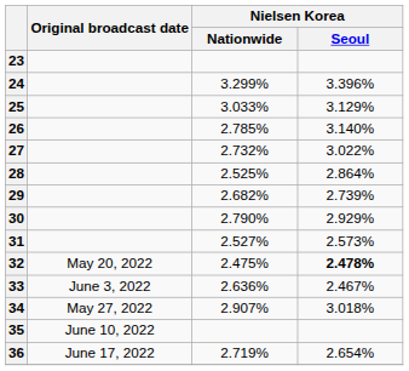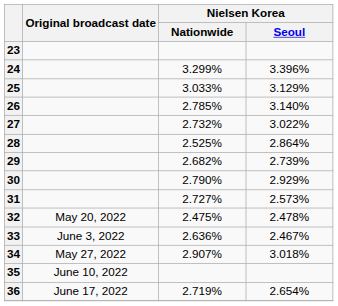31 | Nielsen Korea / Nationwide: 2.527% -> 2.727%
32 | Nielsen Korea / Seoul: bold -> normal
